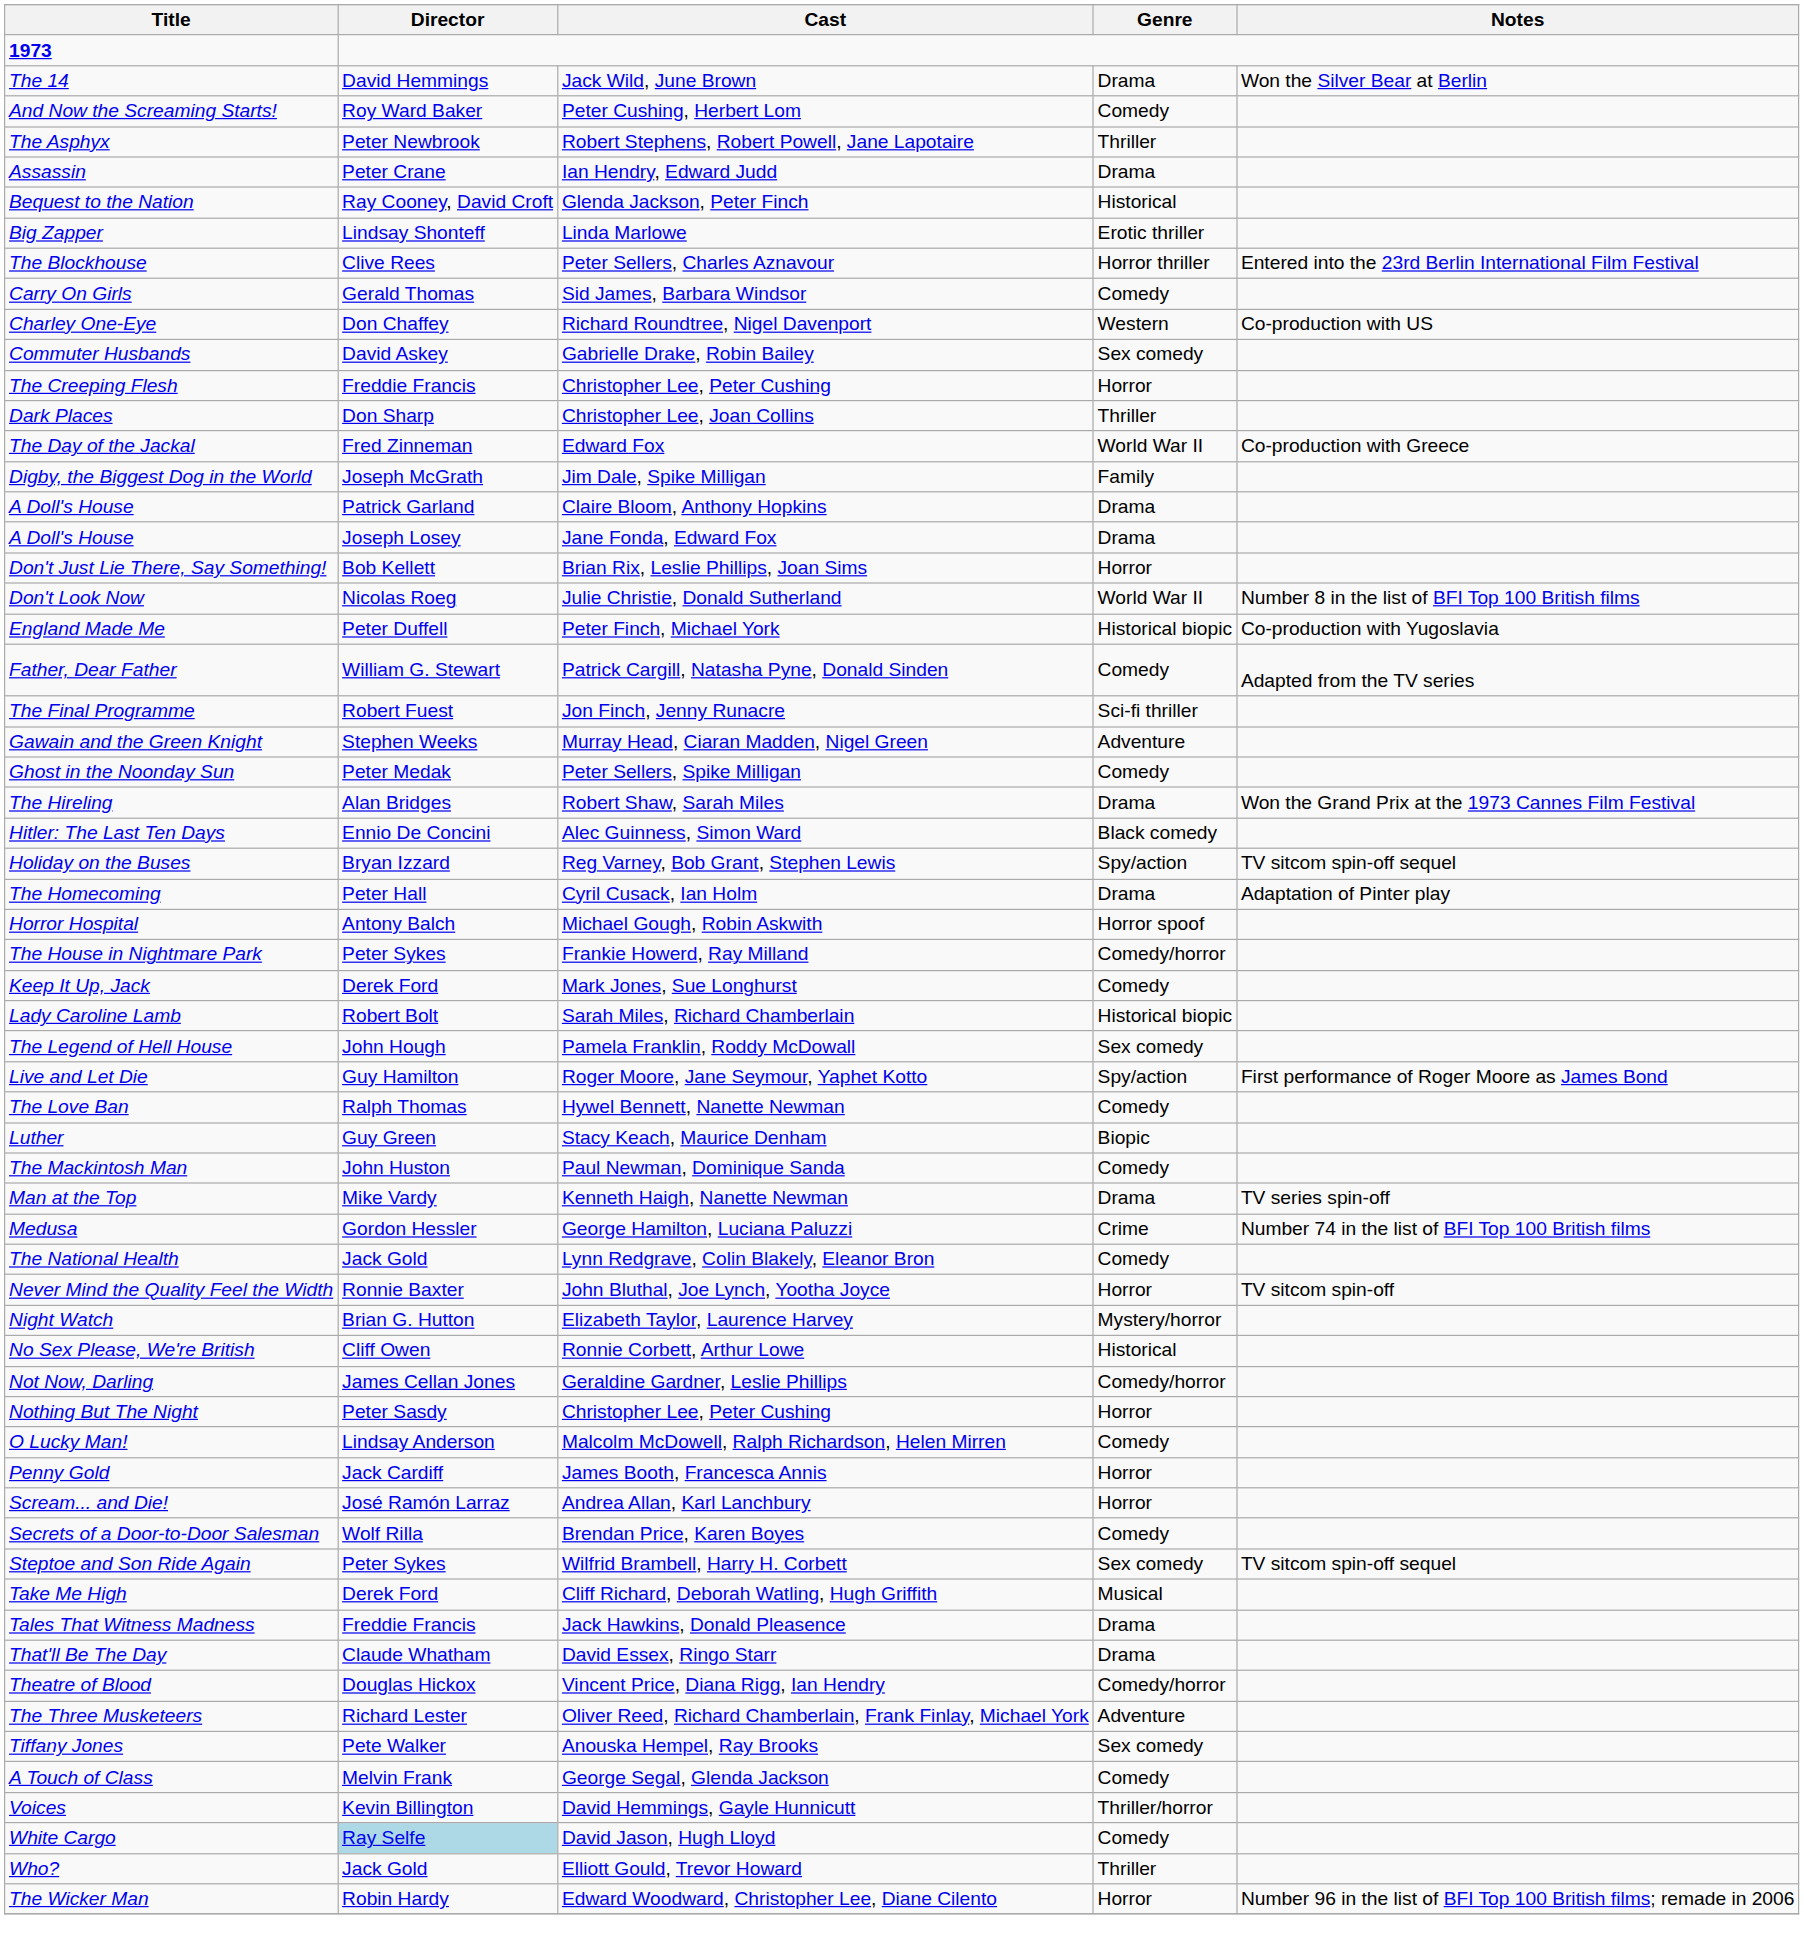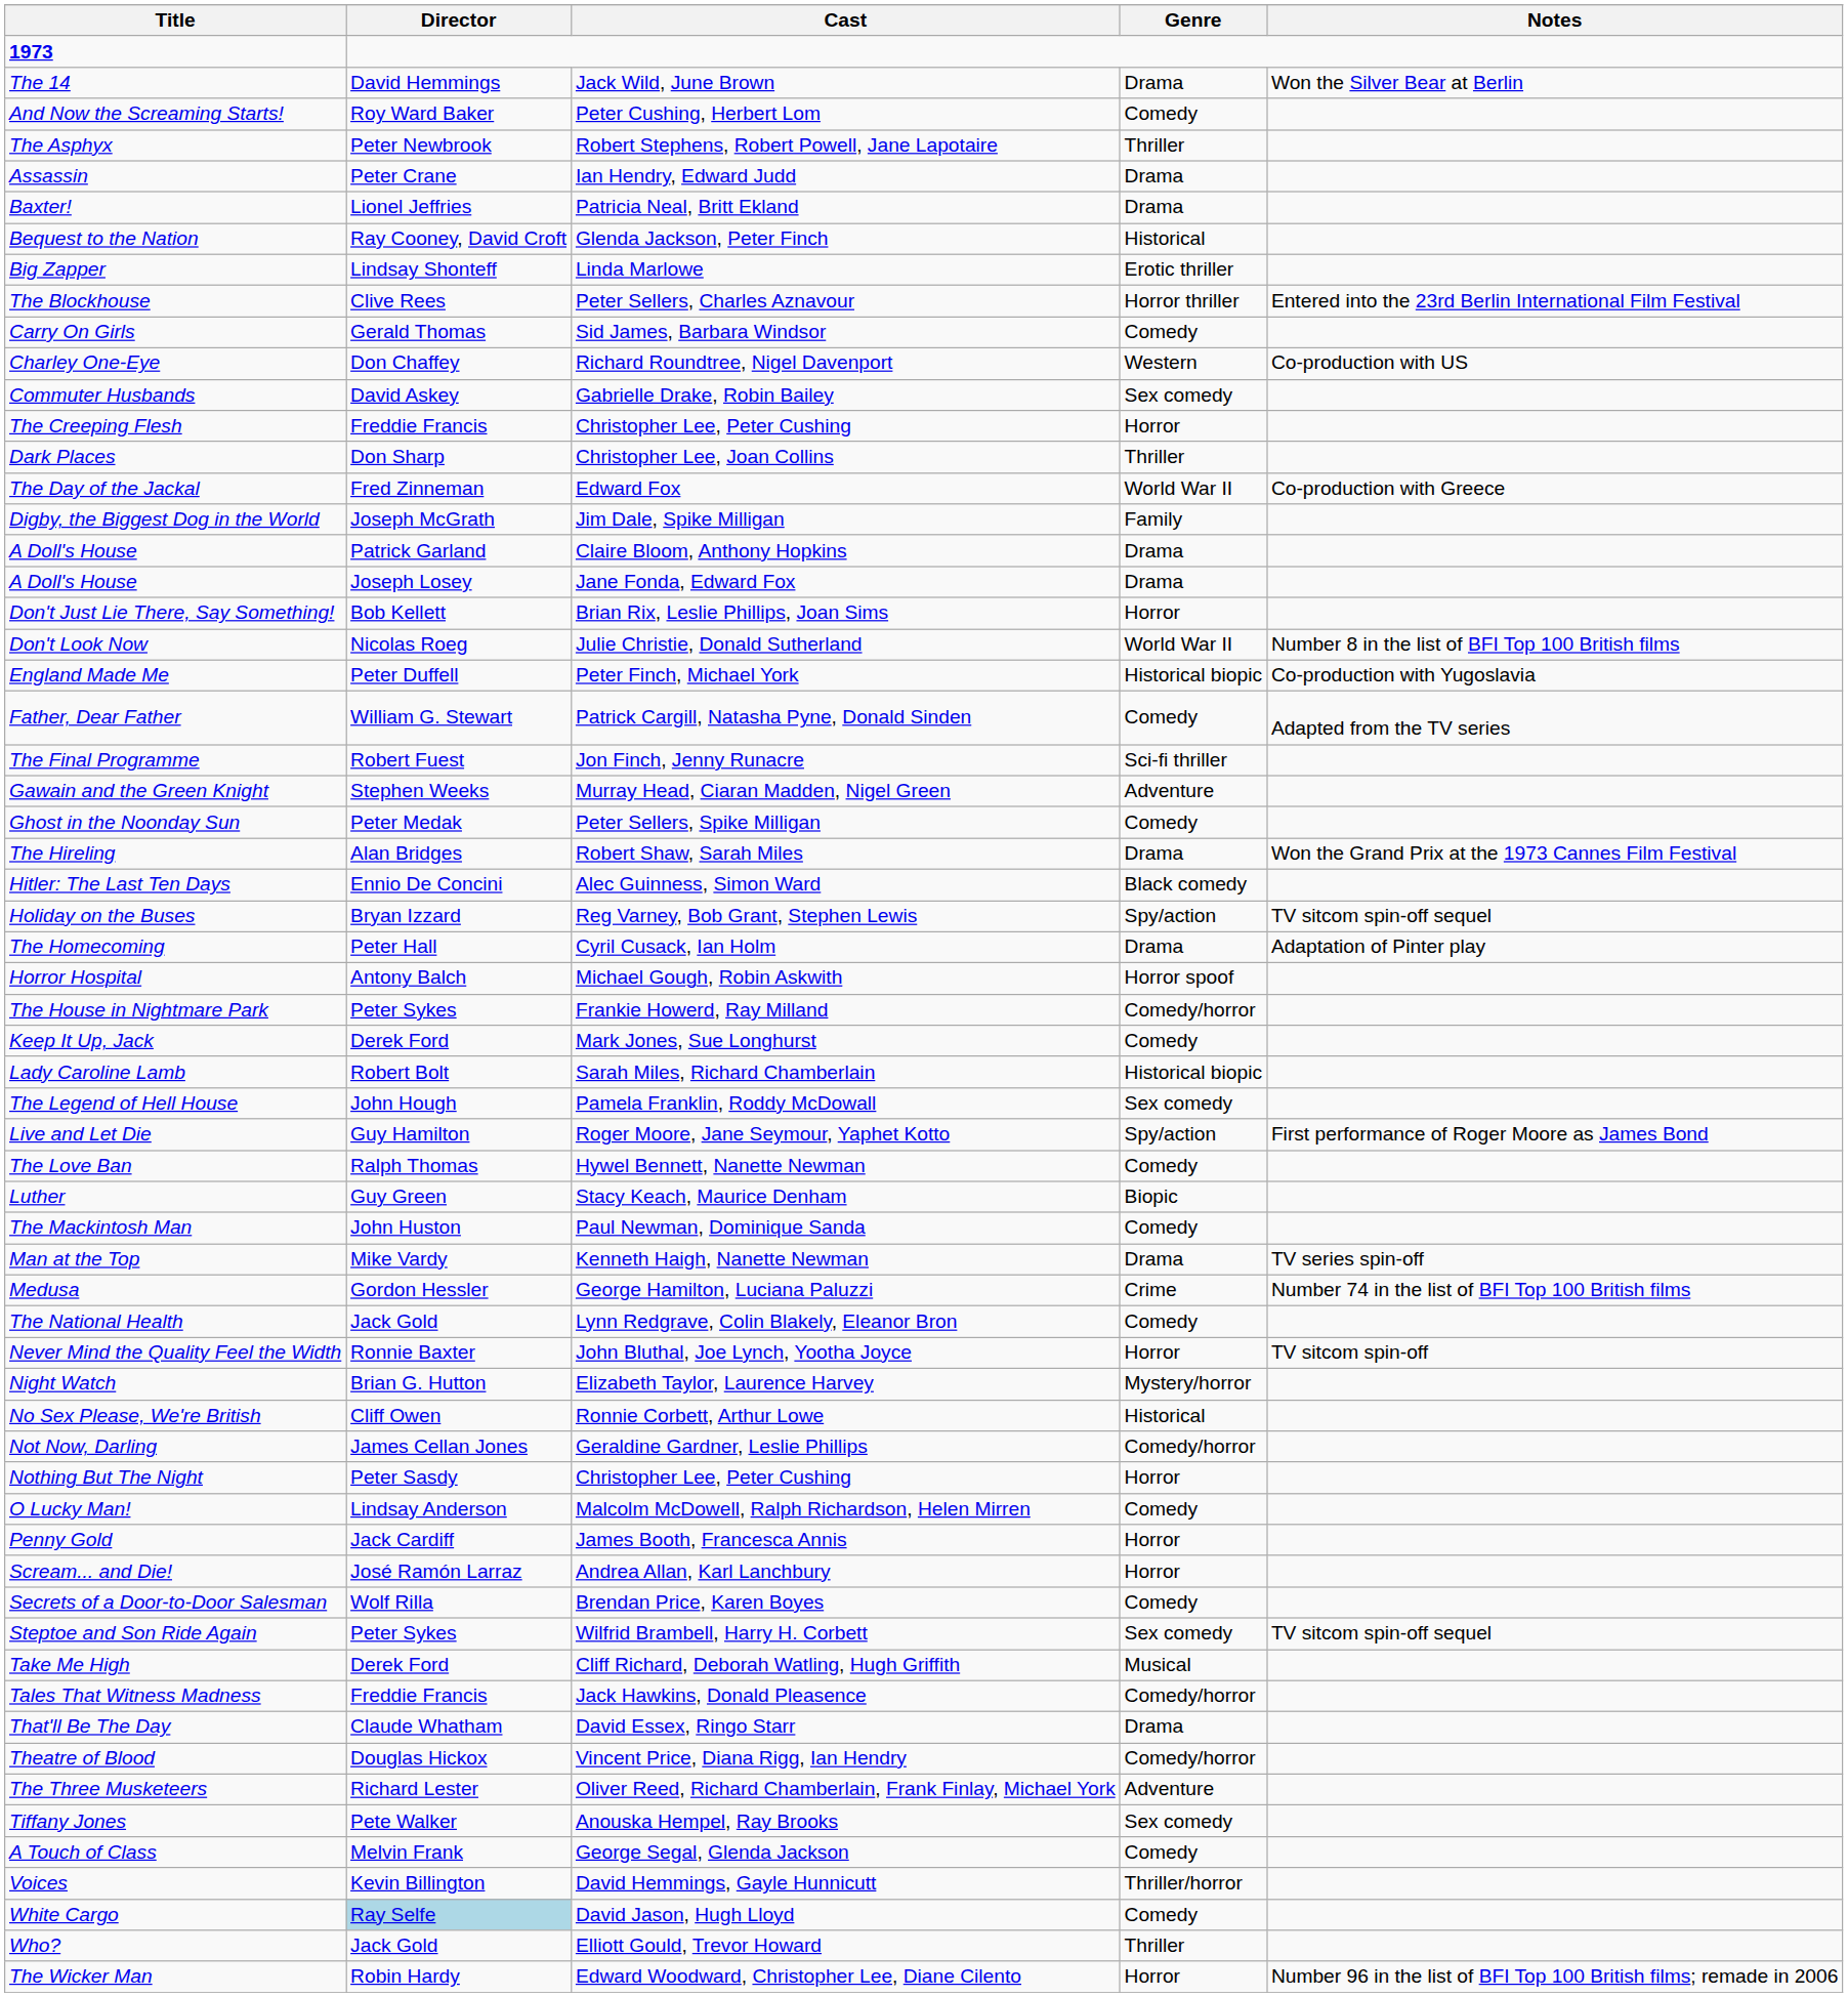+ row: Baxter! | Lionel Jeffries | Patricia Neal, Britt Ekland | Drama
Tales That Witness Madness | Genre: Drama -> Comedy/horror
